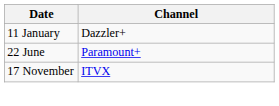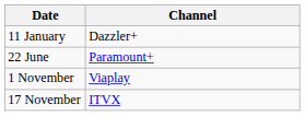+ row: 1 November | Viaplay
